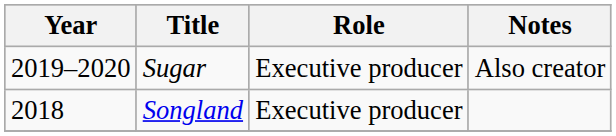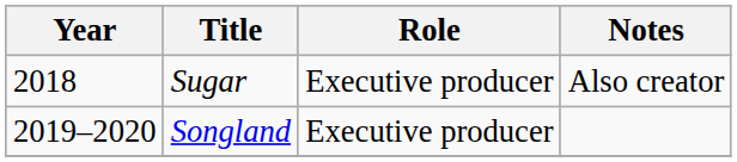Sugar | Year: 2019–2020 -> 2018
Songland | Year: 2018 -> 2019–2020
